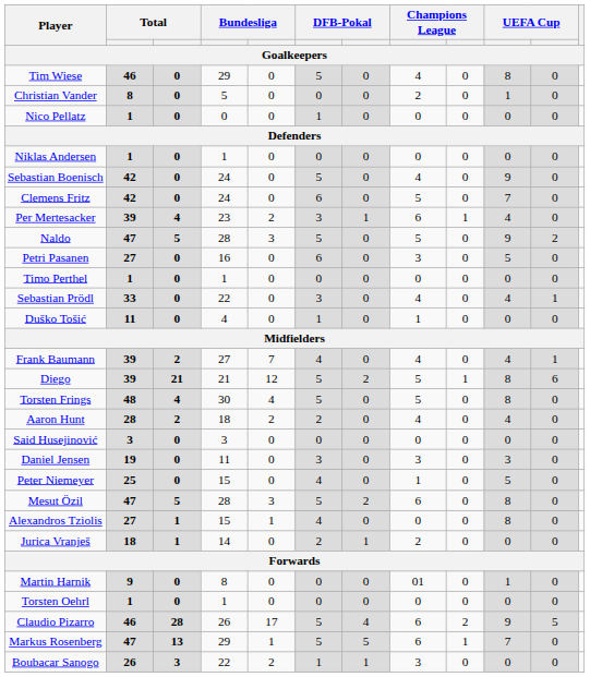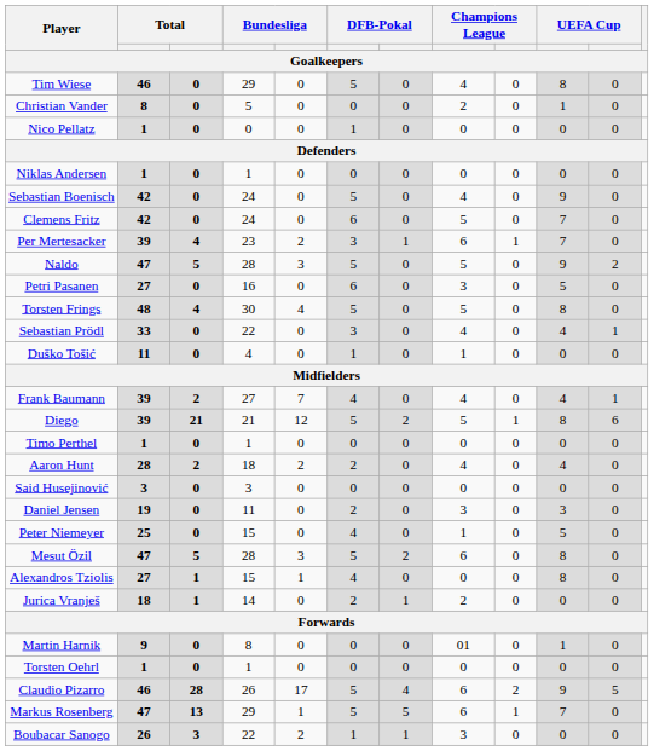Per Mertesacker | column 10: 4 -> 7
rows swapped: Timo Perthel <-> Torsten Frings
Daniel Jensen | column 6: 3 -> 2
